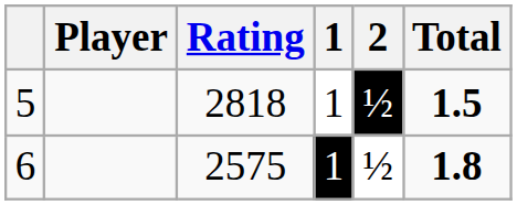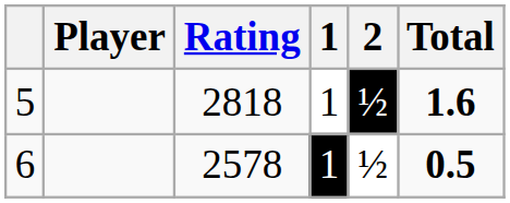5 | Total: 1.5 -> 1.6
6 | Rating: 2575 -> 2578
6 | Total: 1.8 -> 0.5
